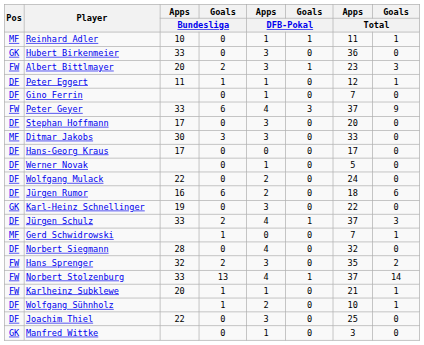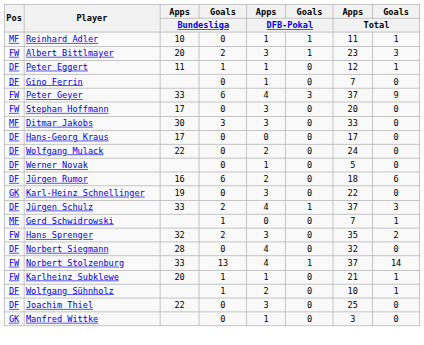- row: GK | Hubert Birkenmeier | 33 | 0 | 3 | 0 | 36 | 0
Stephan Hoffmann | Pos: DF -> FW
rows swapped: Wolfgang Mulack <-> Werner Novak
rows swapped: Norbert Siegmann <-> Hans Sprenger
